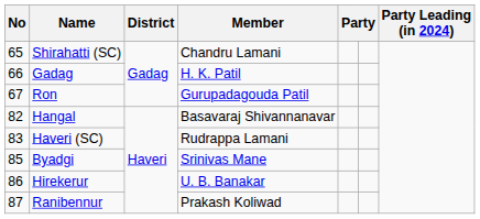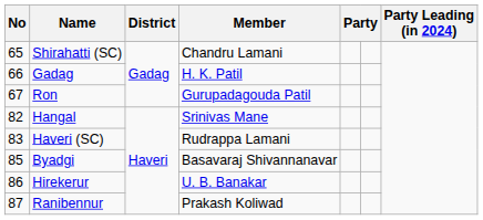Hangal | Member: Basavaraj Shivannanavar -> Srinivas Mane
Byadgi | Member: Srinivas Mane -> Basavaraj Shivannanavar
